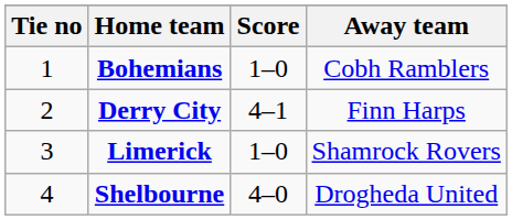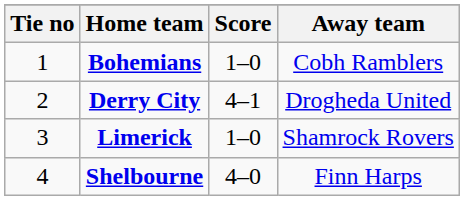Derry City | Away team: Finn Harps -> Drogheda United
Shelbourne | Away team: Drogheda United -> Finn Harps
